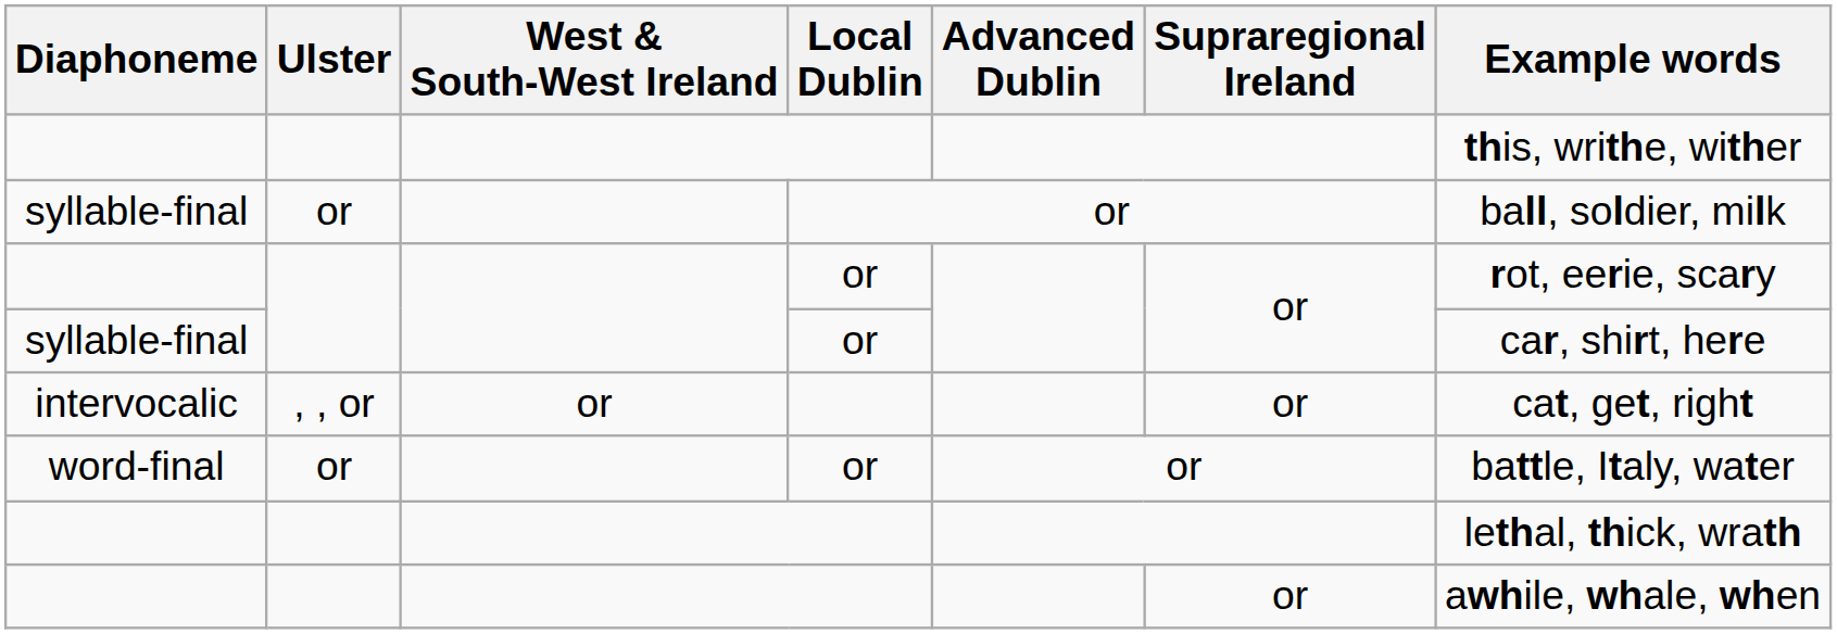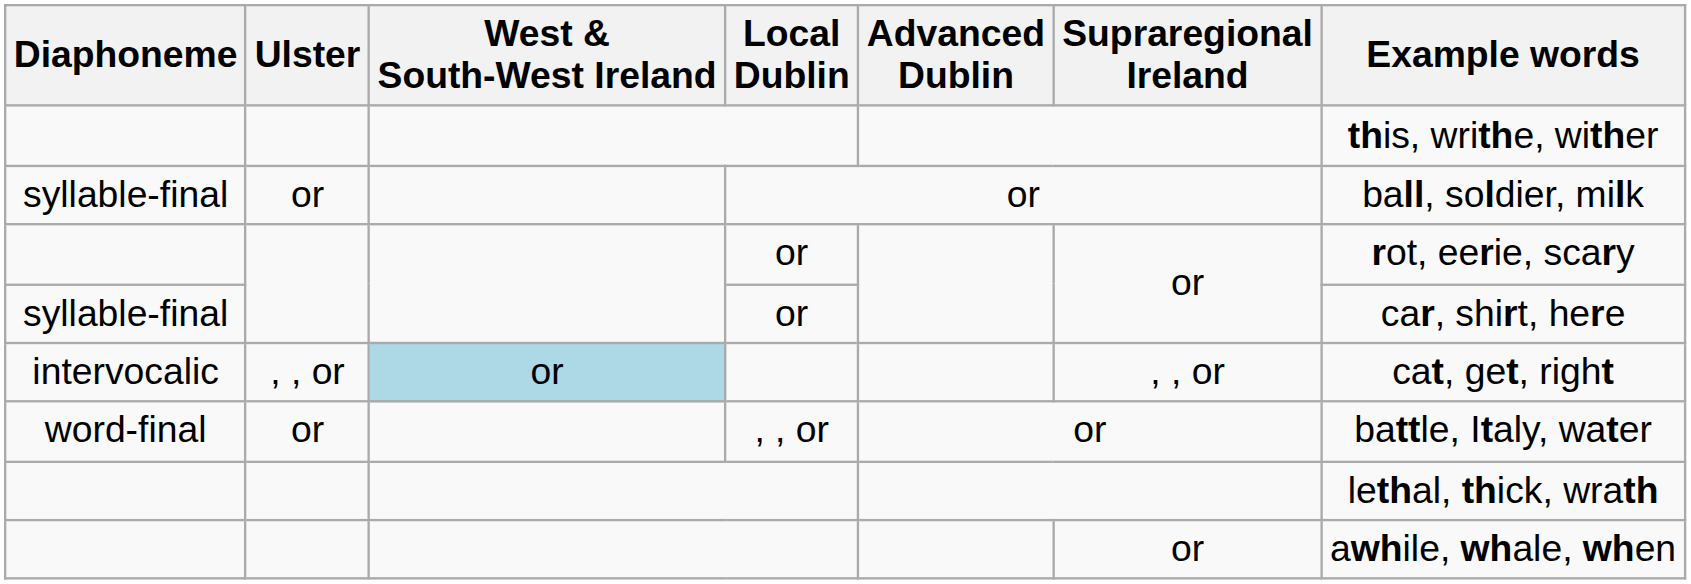intervocalic | West & South-West Ireland: no background -> lightblue background
intervocalic | Supraregional Ireland: or -> , , or
word-final | Local Dublin: or -> , , or
